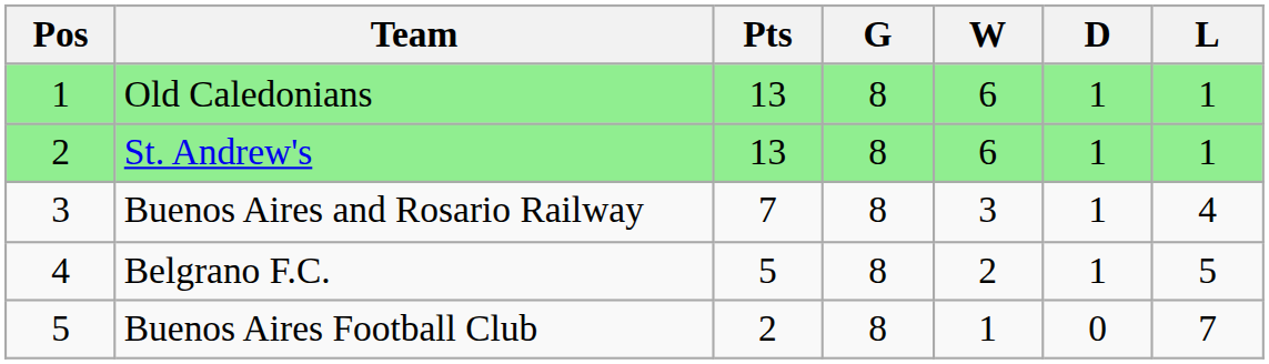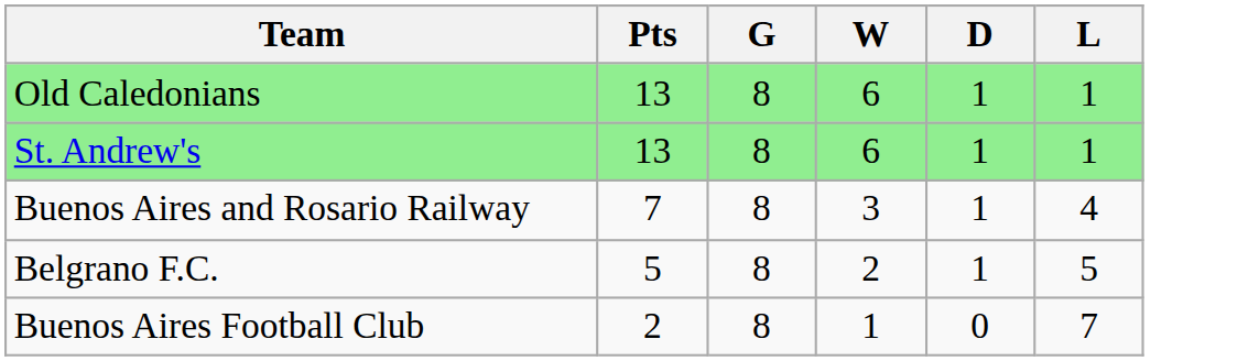- column: Pos | 1 | 2 | 3 | 4 | 5
